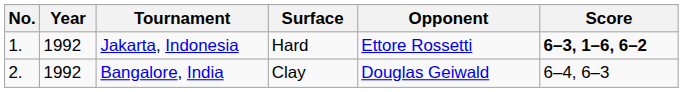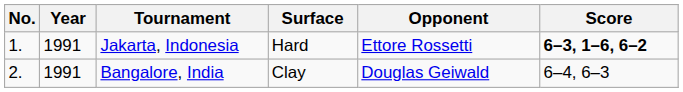Jakarta, Indonesia | Year: 1992 -> 1991
Bangalore, India | Year: 1992 -> 1991
